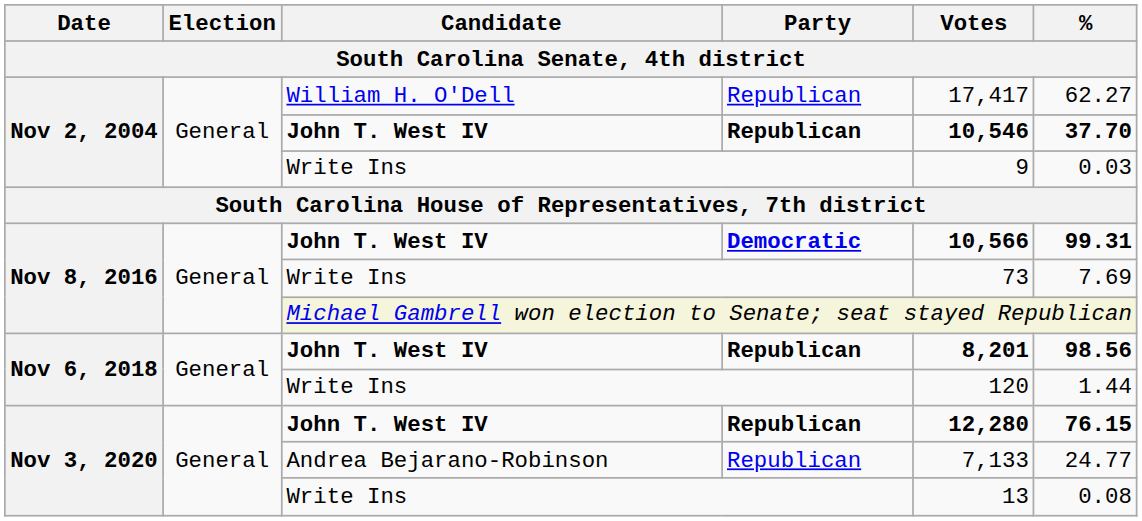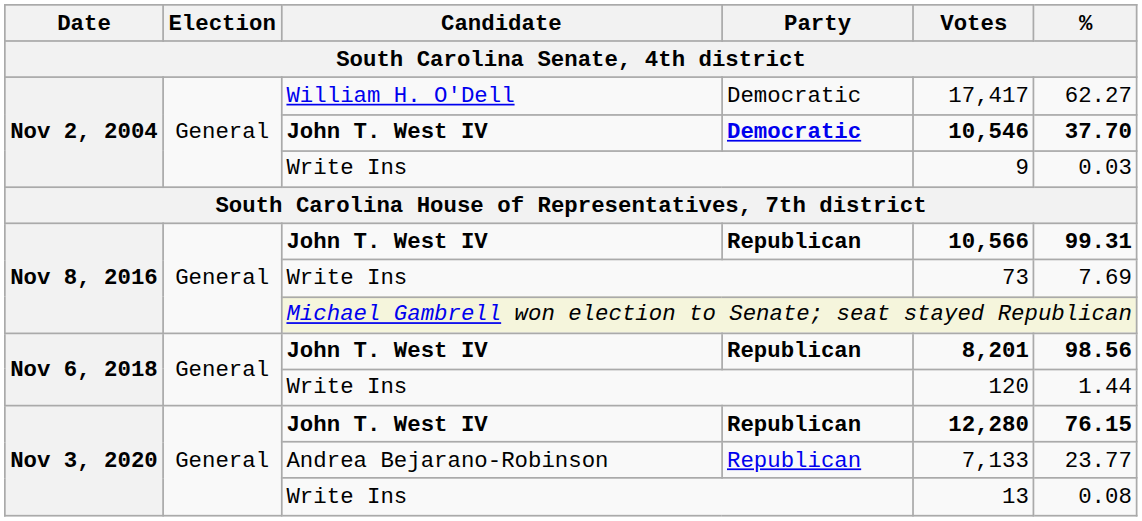William H. O'Dell | Party: Republican -> Democratic
Nov 2, 2004 / John T. West IV | Party: Republican -> Democratic
Nov 8, 2016 / John T. West IV | Party: Democratic -> Republican
Andrea Bejarano-Robinson | %: 24.77 -> 23.77
